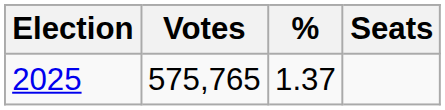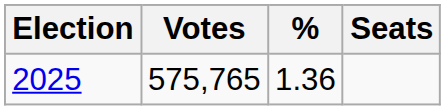2025 | %: 1.37 -> 1.36
